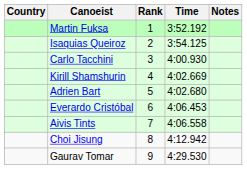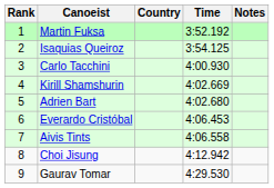columns swapped: Rank <-> Country
